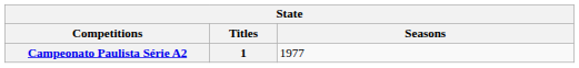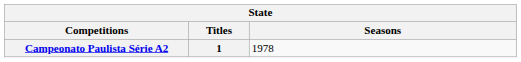Campeonato Paulista Série A2 | Seasons: 1977 -> 1978
